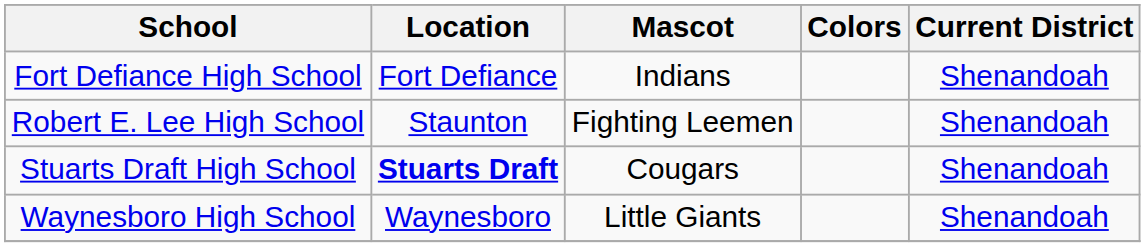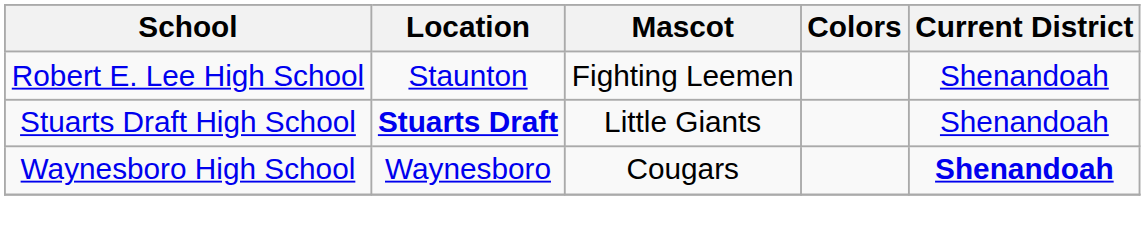- row: Fort Defiance High School | Fort Defiance | Indians | Shenandoah
Stuarts Draft High School | Mascot: Cougars -> Little Giants
Waynesboro High School | Mascot: Little Giants -> Cougars
Waynesboro High School | Current District: normal -> bold
